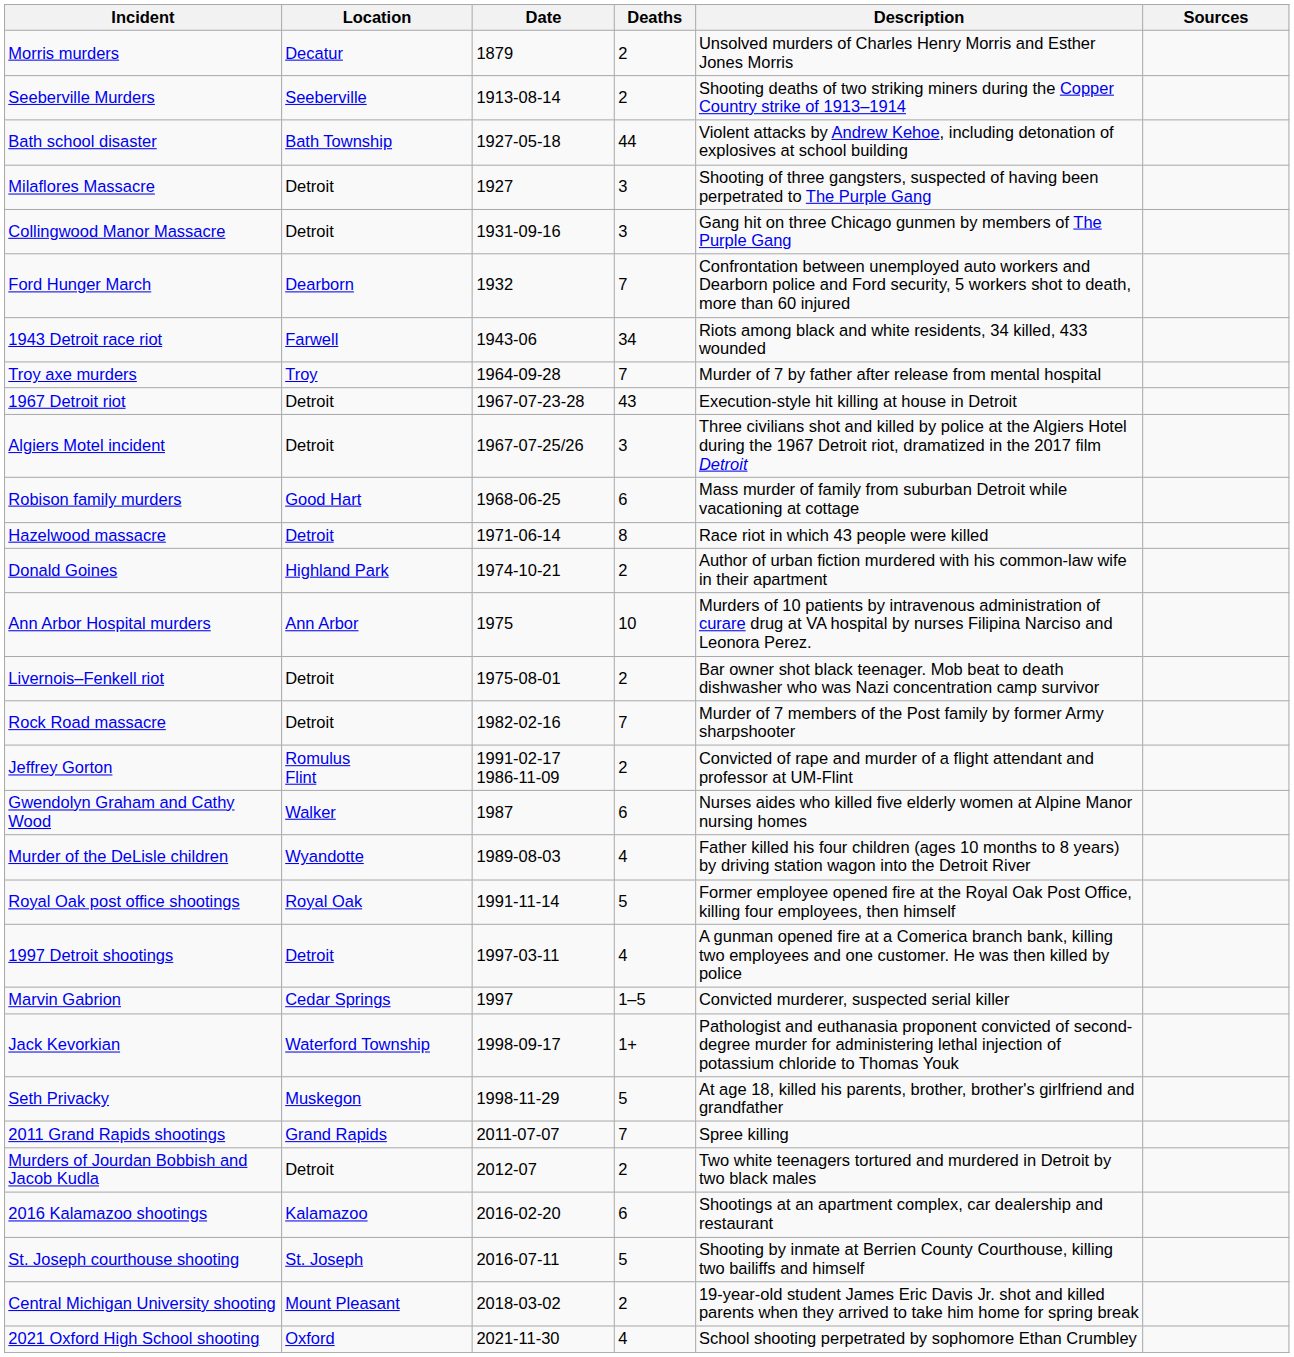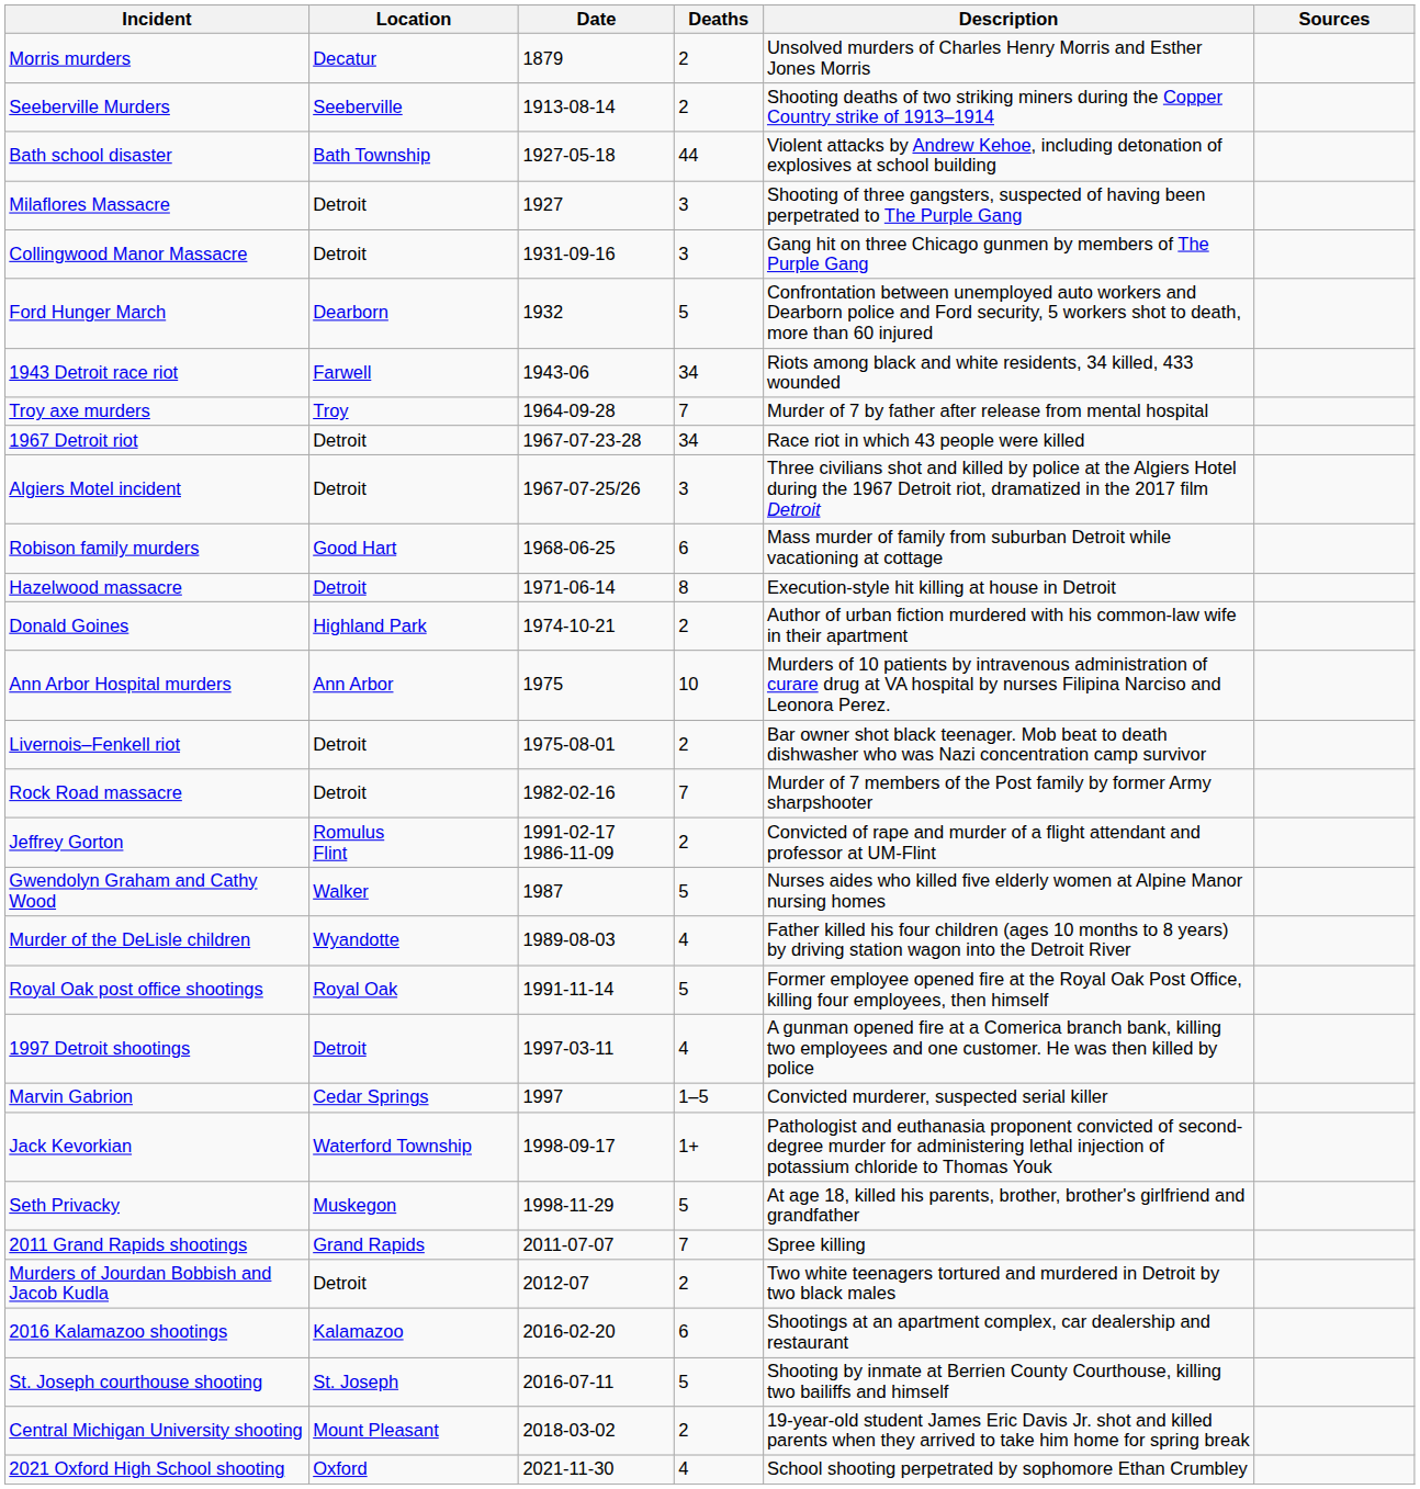Ford Hunger March | Deaths: 7 -> 5
1967 Detroit riot | Deaths: 43 -> 34
1967 Detroit riot | Description: Execution-style hit killing at house in Detroit -> Race riot in which 43 people were killed
Hazelwood massacre | Description: Race riot in which 43 people were killed -> Execution-style hit killing at house in Detroit
Gwendolyn Graham and Cathy Wood | Deaths: 6 -> 5
